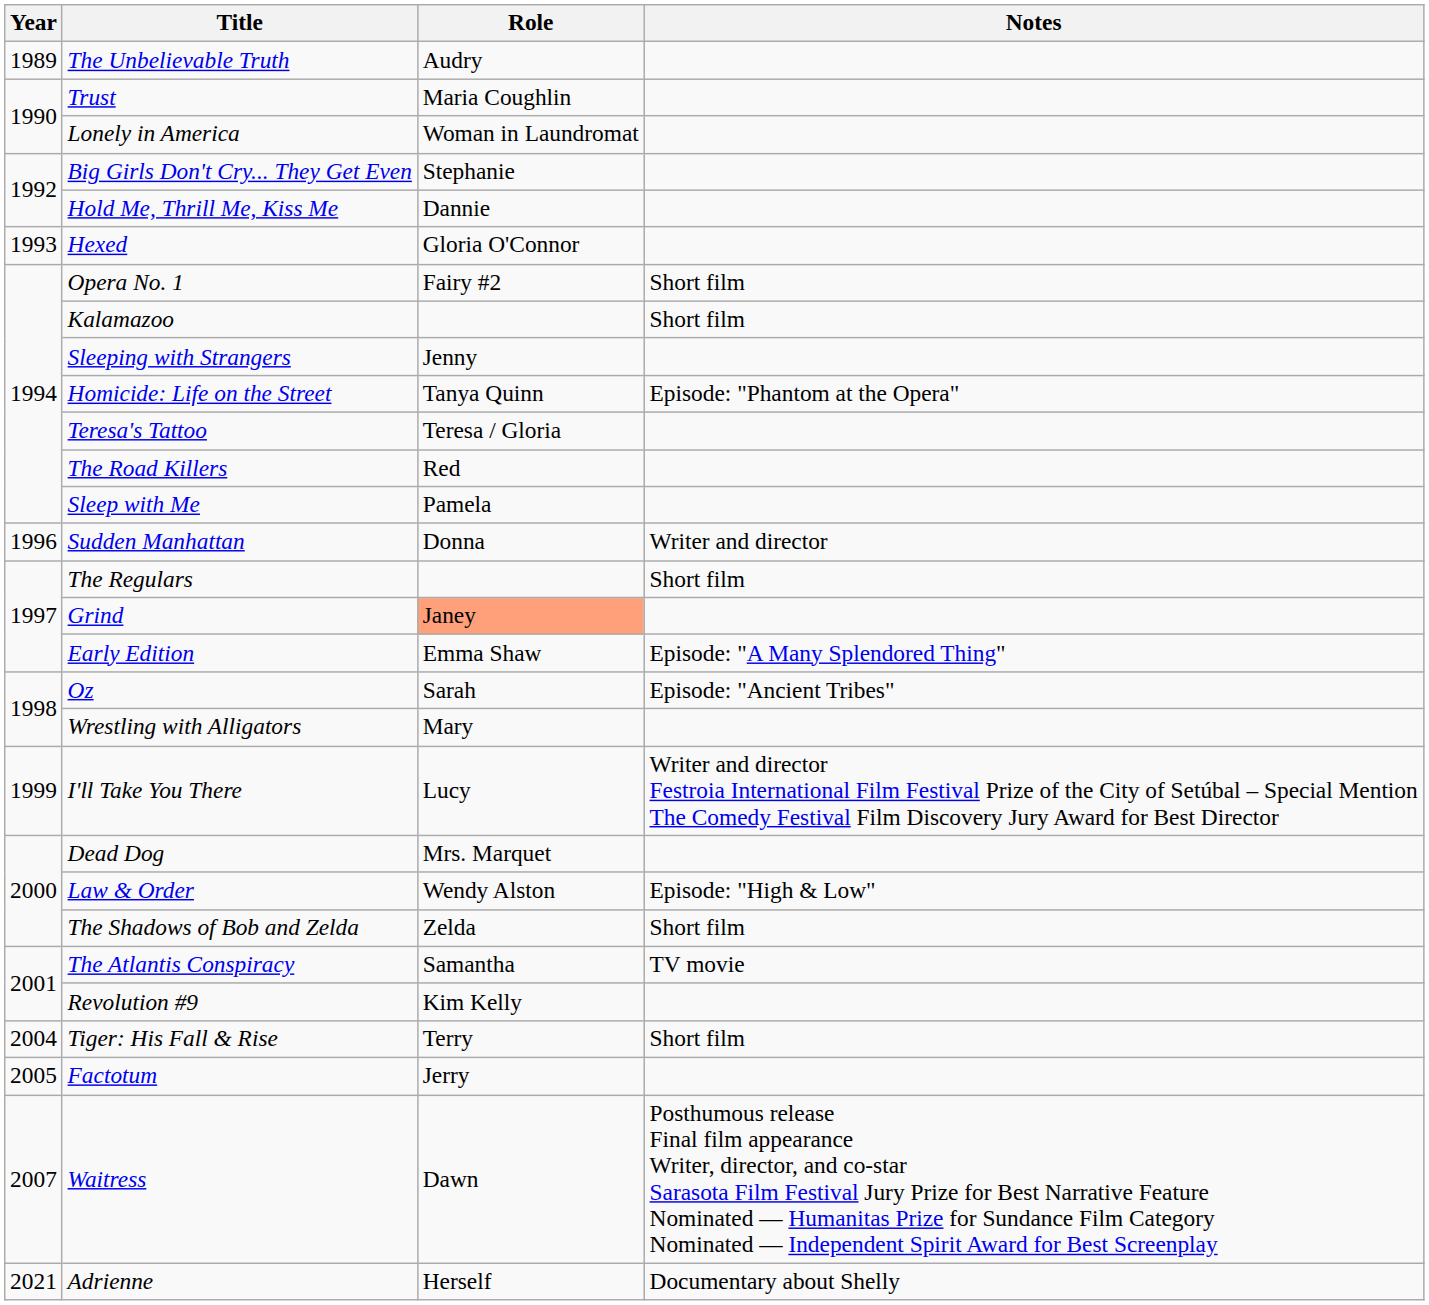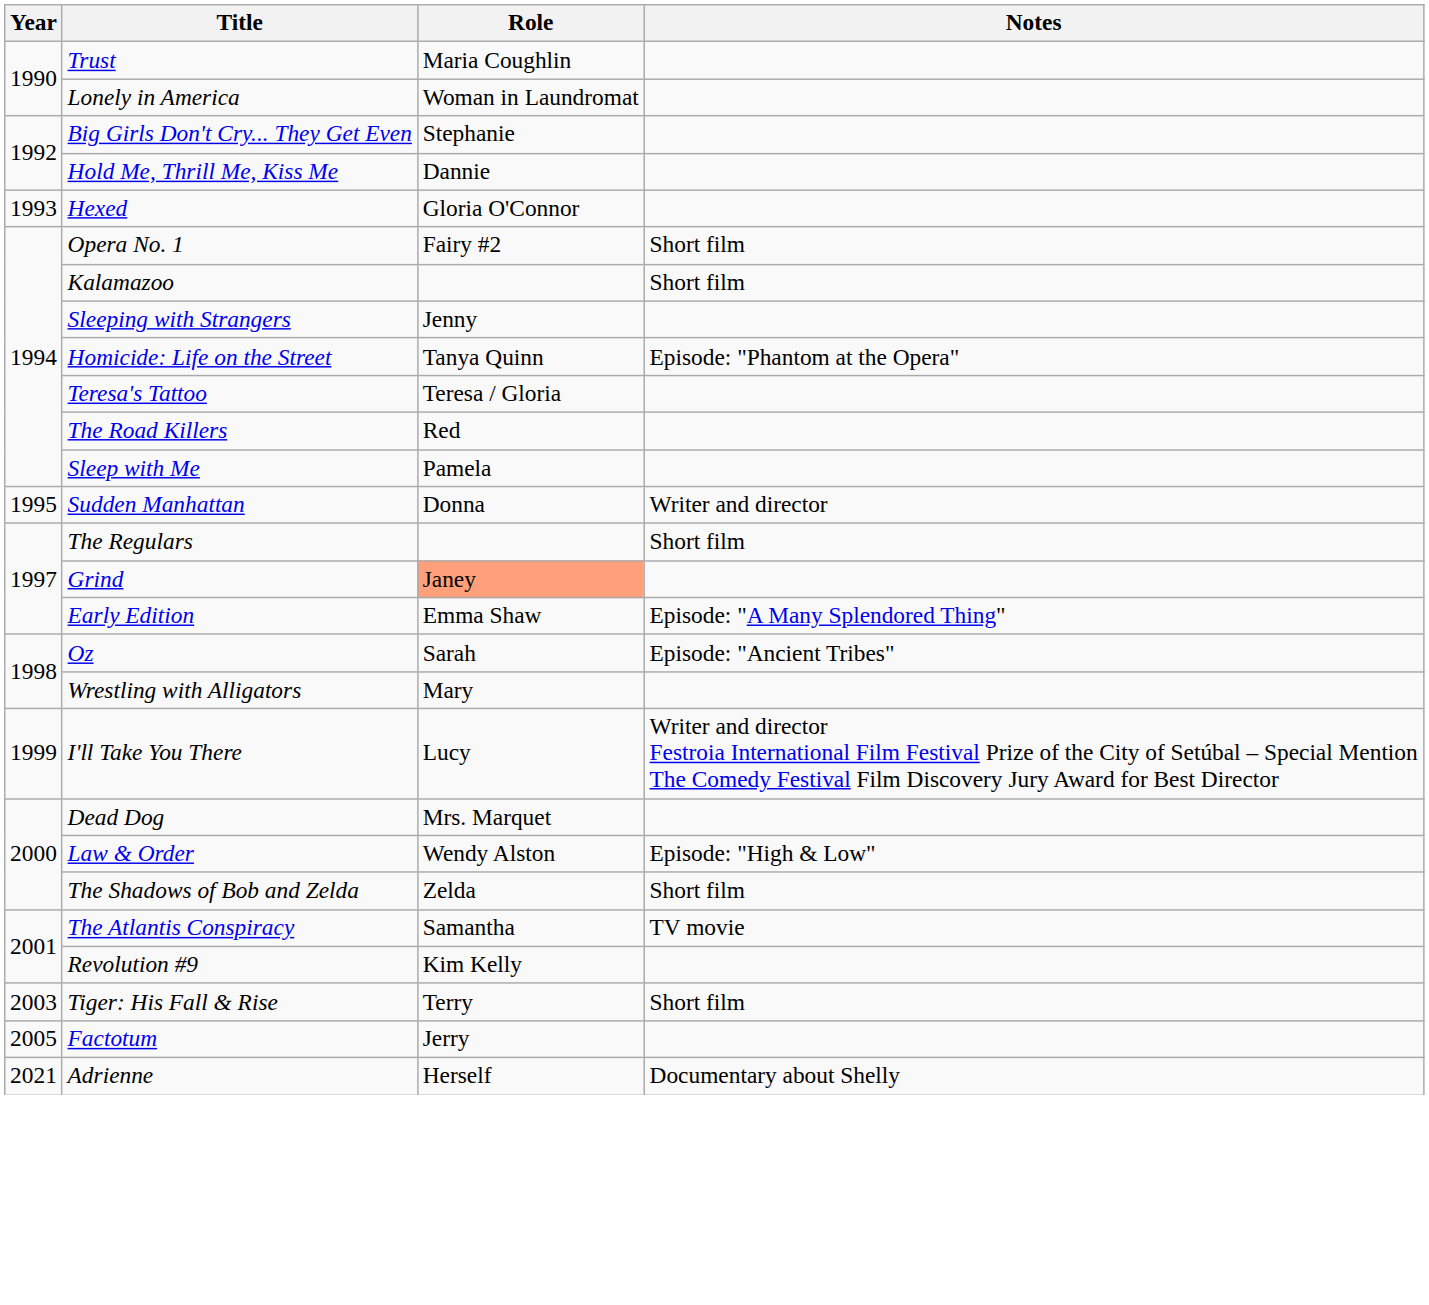- row: 1989 | The Unbelievable Truth | Audry
Sudden Manhattan | Year: 1996 -> 1995
Tiger: His Fall & Rise | Year: 2004 -> 2003
- row: 2007 | Waitress | Dawn | Posthumous release Final film appearance Writer, director, and co-star Sarasota Film Festival Jury Prize for Best Narrative Feature Nominated — Humanitas Prize for Sundance Film Category Nominated — Independent Spirit Award for Best Screenplay
